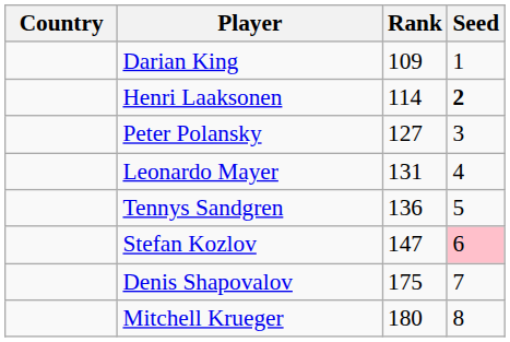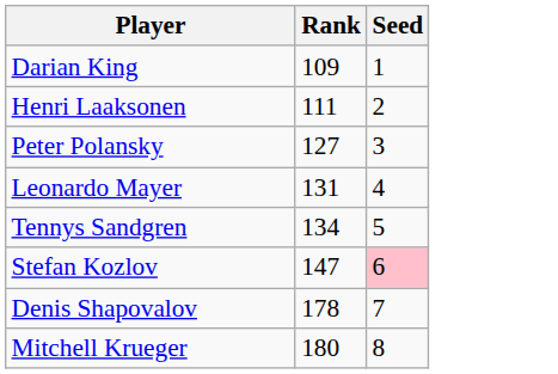- column: Country
Henri Laaksonen | Rank: 114 -> 111
Henri Laaksonen | Seed: bold -> normal
Tennys Sandgren | Rank: 136 -> 134
Denis Shapovalov | Rank: 175 -> 178
